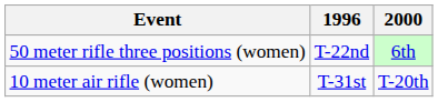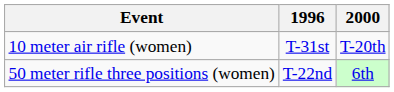rows swapped: 50 meter rifle three positions (women) <-> 10 meter air rifle (women)
